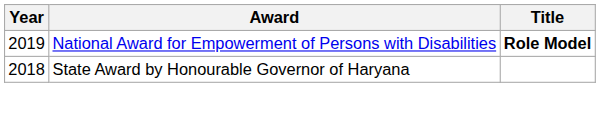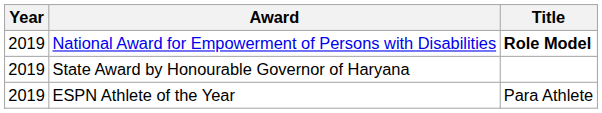State Award by Honourable Governor of Haryana | Year: 2018 -> 2019
+ row: 2019 | ESPN Athlete of the Year | Para Athlete
